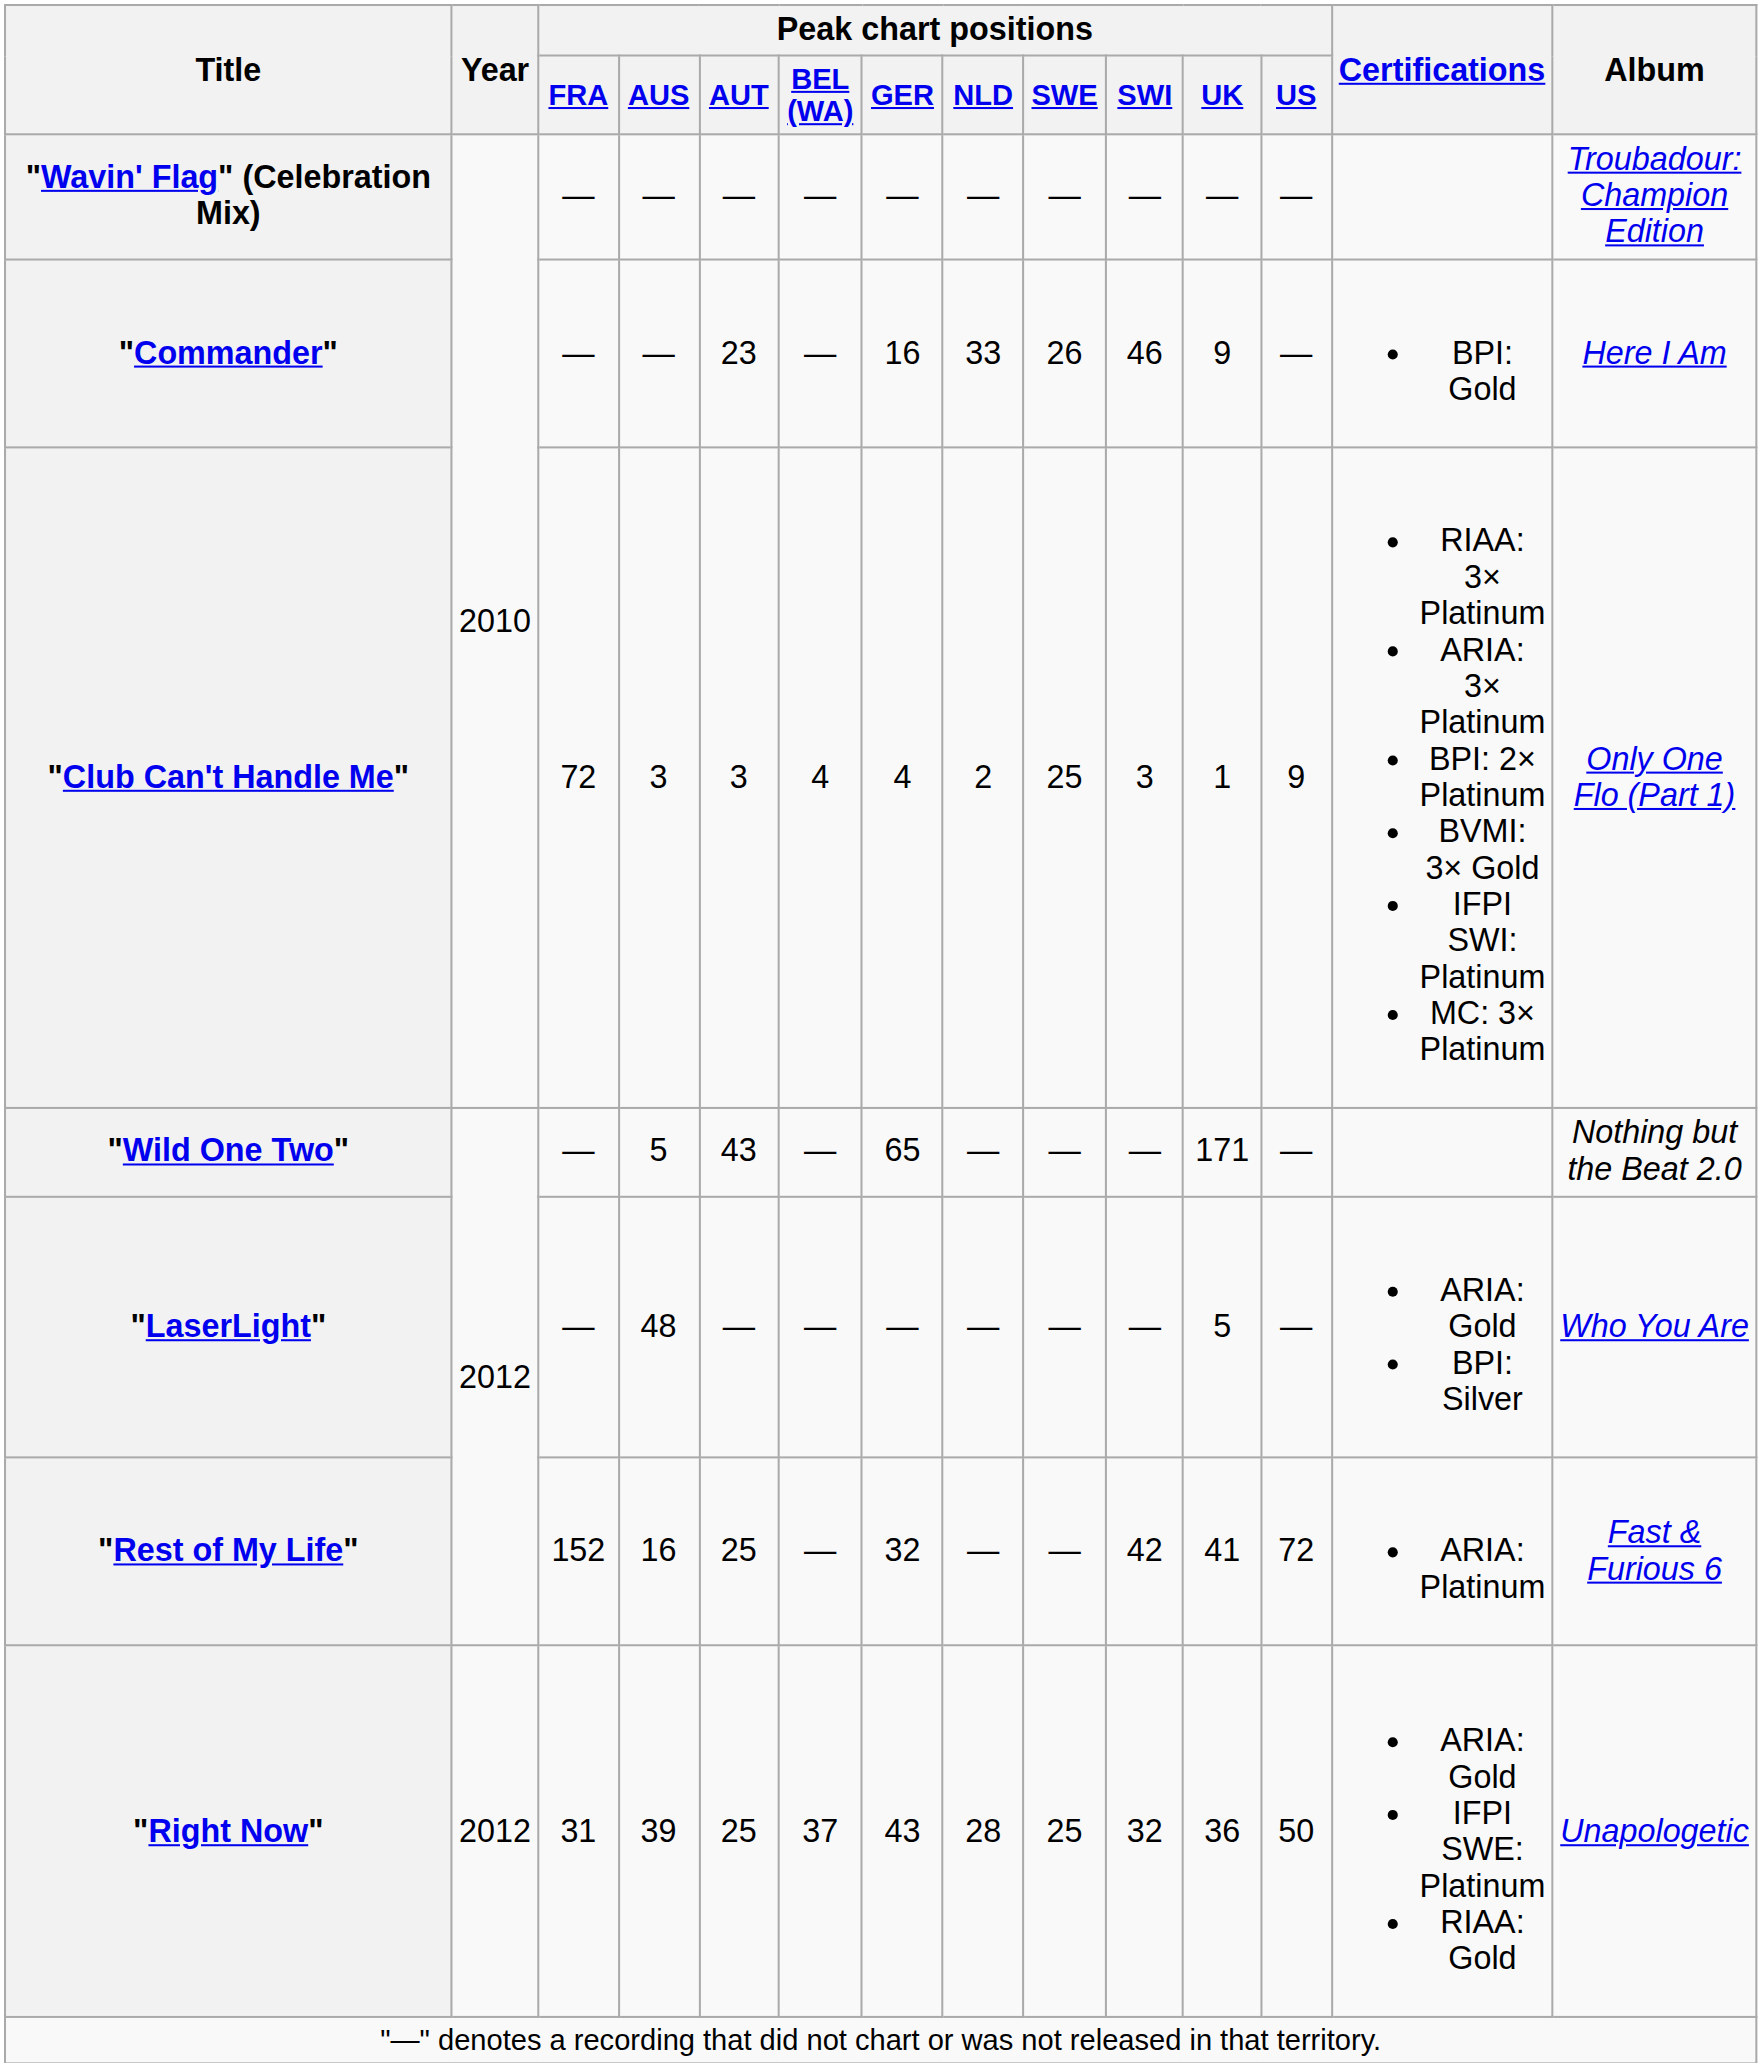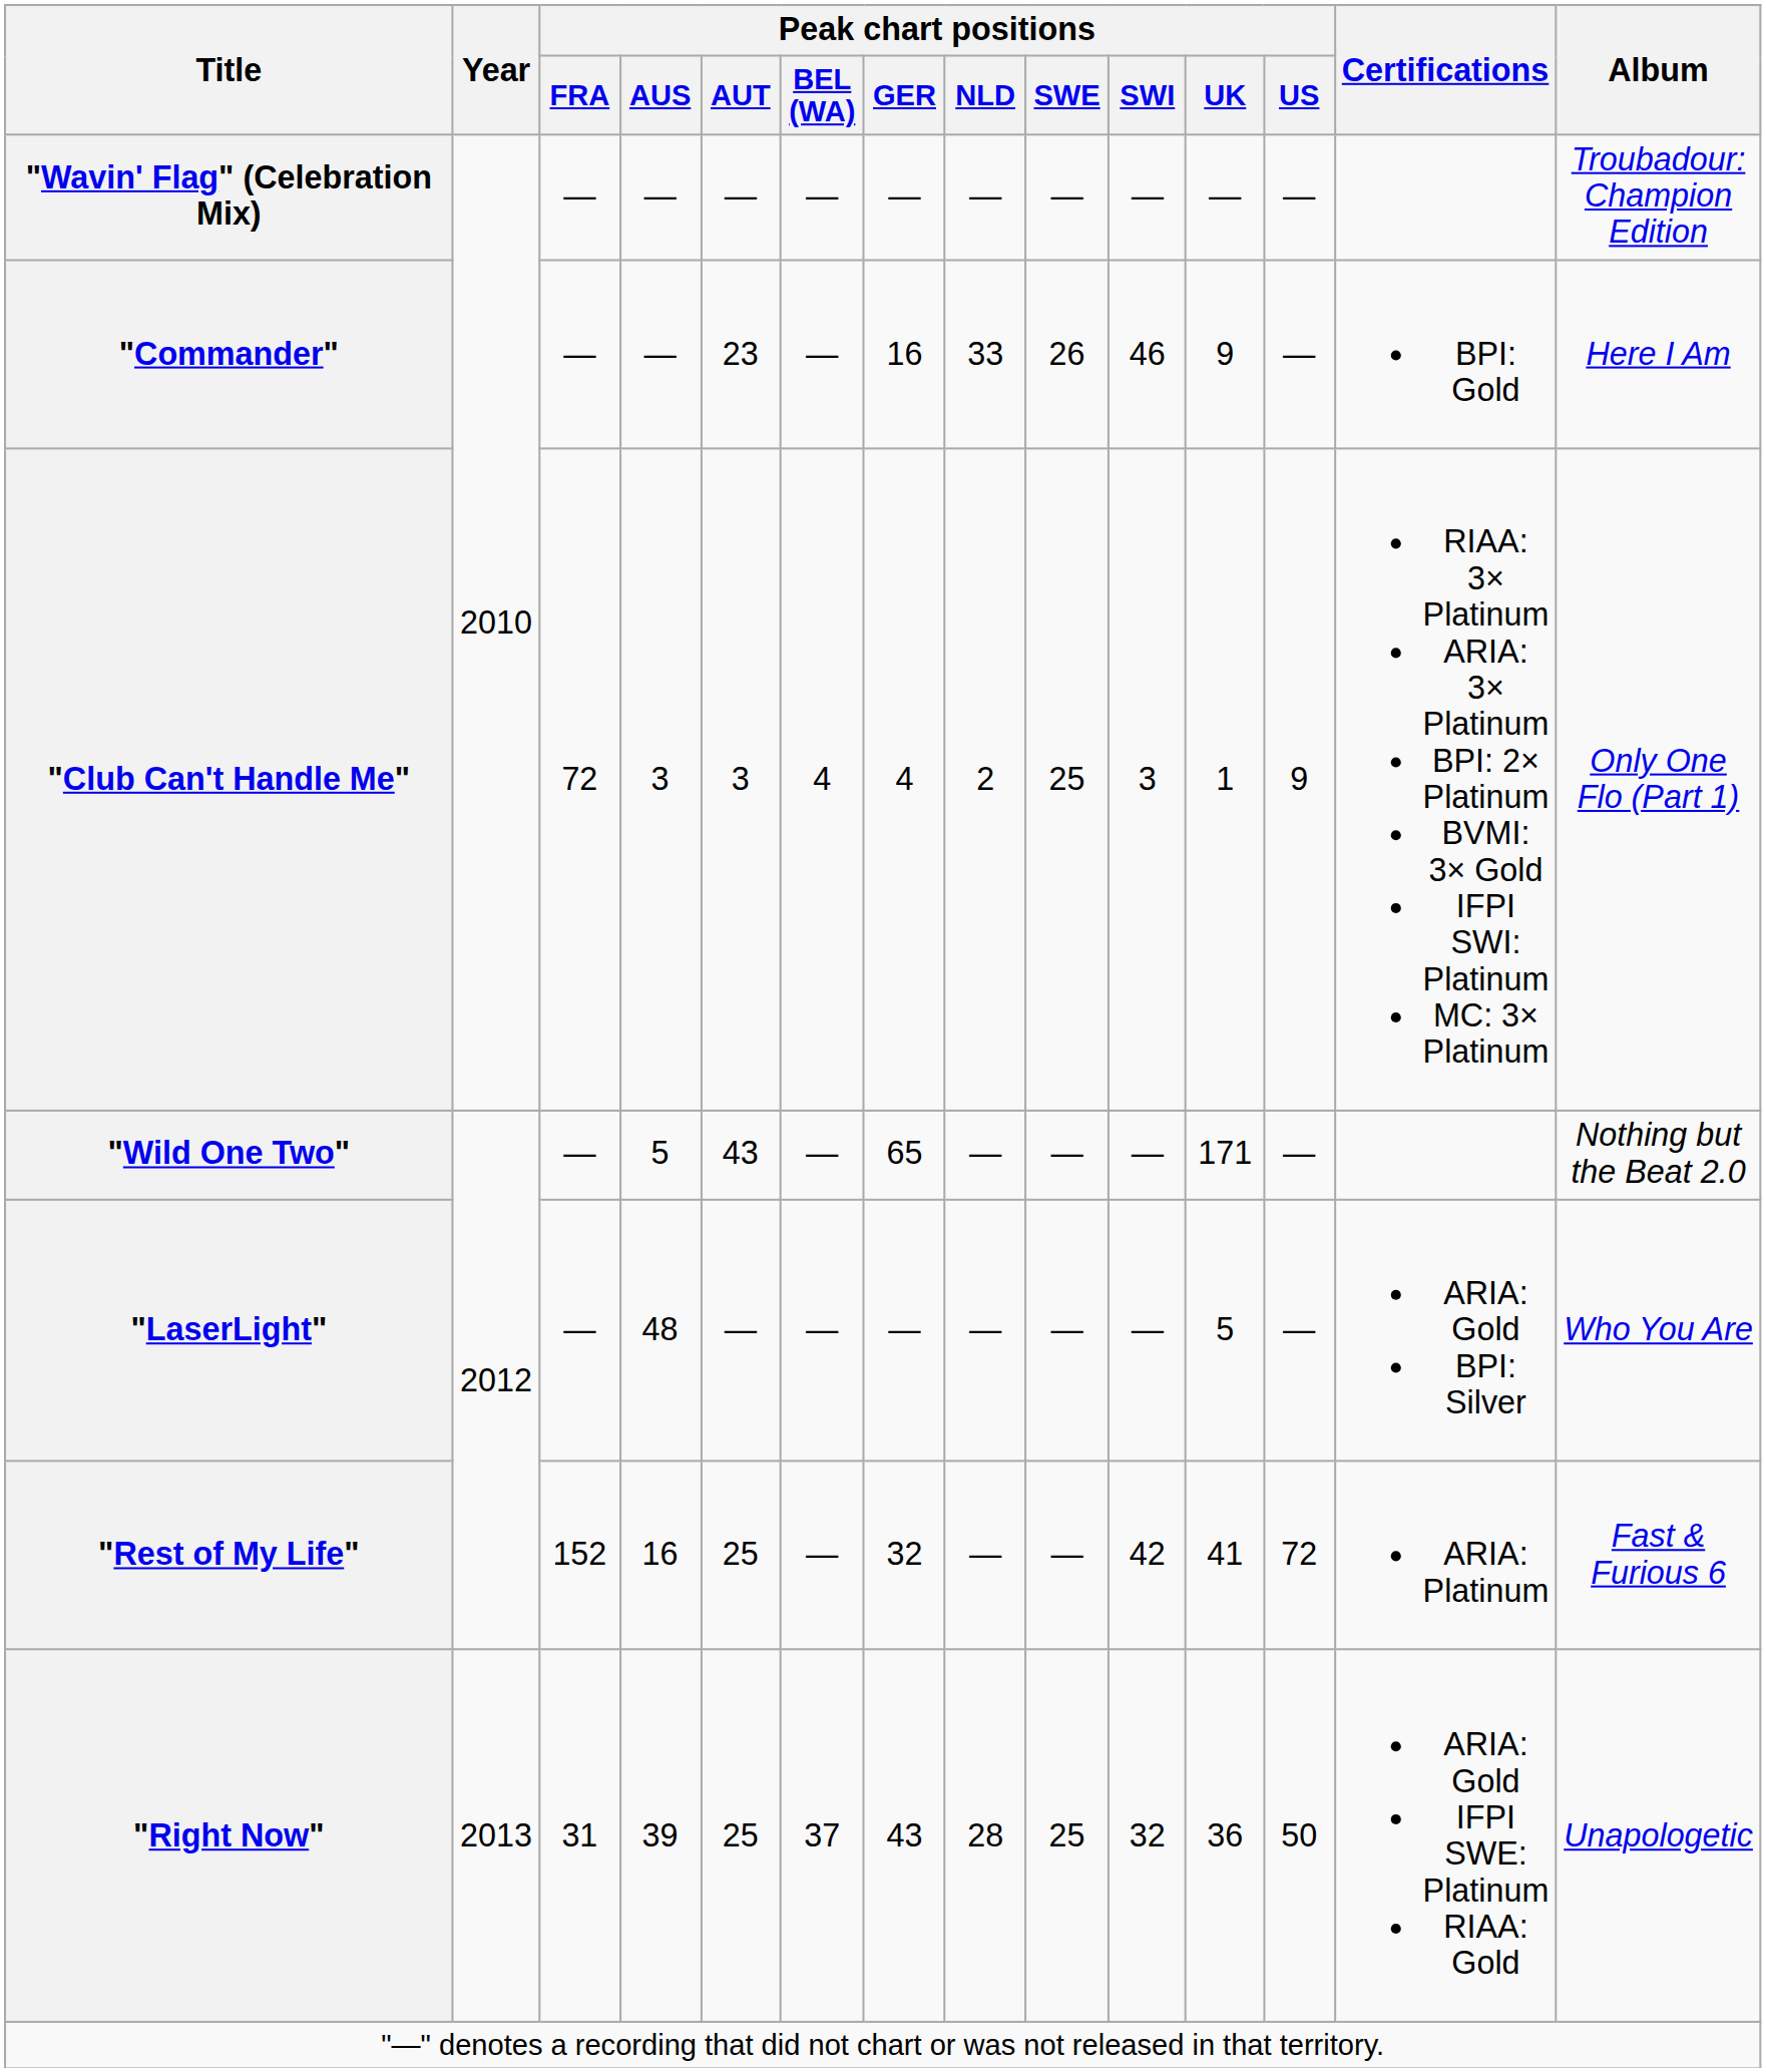"Right Now" | Year: 2012 -> 2013
